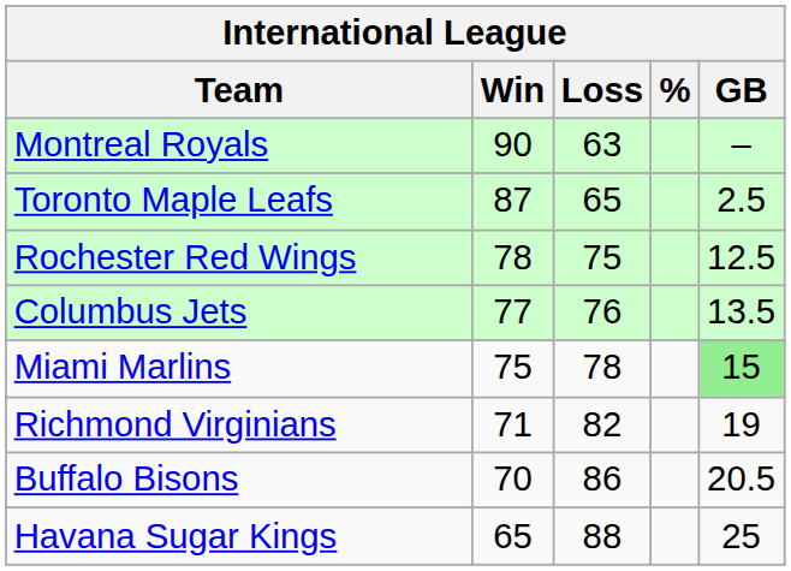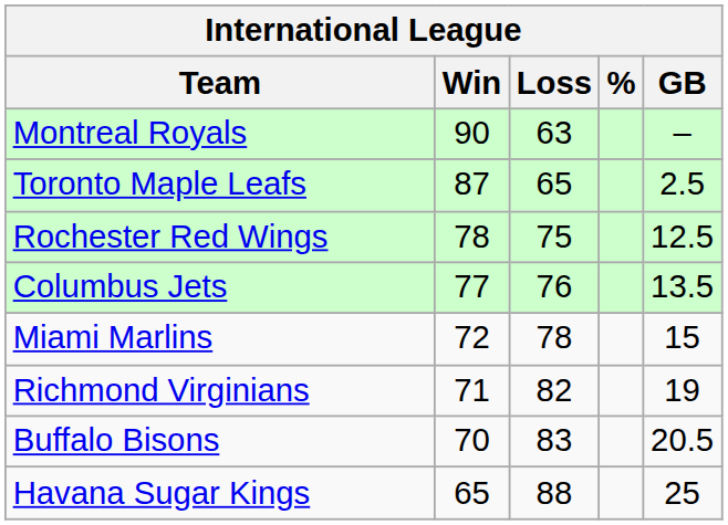Miami Marlins | Win: 75 -> 72
Miami Marlins | GB: lightgreen background -> no background
Buffalo Bisons | Loss: 86 -> 83
